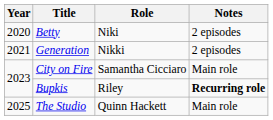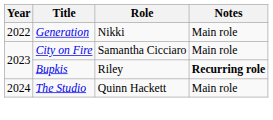- row: 2020 | Betty | Niki | 2 episodes
Generation | Year: 2021 -> 2022
Generation | Notes: 2 episodes -> Main role
The Studio | Year: 2025 -> 2024
